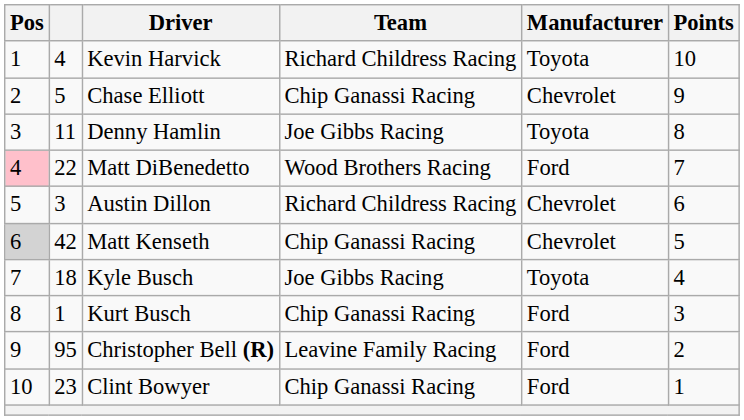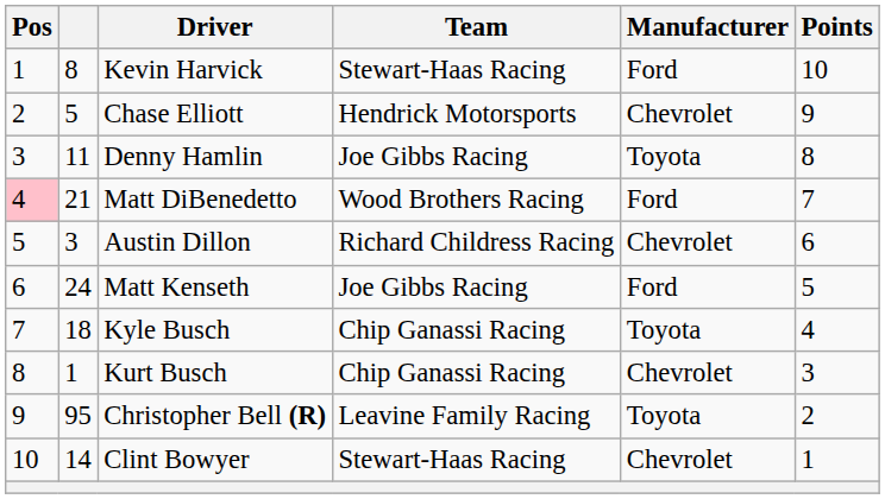Kevin Harvick | column 2: 4 -> 8
Kevin Harvick | Team: Richard Childress Racing -> Stewart-Haas Racing
Kevin Harvick | Manufacturer: Toyota -> Ford
Chase Elliott | Team: Chip Ganassi Racing -> Hendrick Motorsports
Matt DiBenedetto | column 2: 22 -> 21
Matt Kenseth | Pos: lightgrey background -> no background
Matt Kenseth | column 2: 42 -> 24
Matt Kenseth | Team: Chip Ganassi Racing -> Joe Gibbs Racing
Matt Kenseth | Manufacturer: Chevrolet -> Ford
Kyle Busch | Team: Joe Gibbs Racing -> Chip Ganassi Racing
Kurt Busch | Manufacturer: Ford -> Chevrolet
Christopher Bell (R) | Manufacturer: Ford -> Toyota
Clint Bowyer | column 2: 23 -> 14
Clint Bowyer | Team: Chip Ganassi Racing -> Stewart-Haas Racing
Clint Bowyer | Manufacturer: Ford -> Chevrolet
